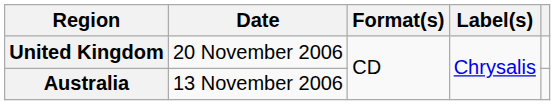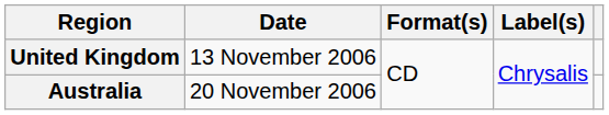United Kingdom | Date: 20 November 2006 -> 13 November 2006
Australia | Date: 13 November 2006 -> 20 November 2006
